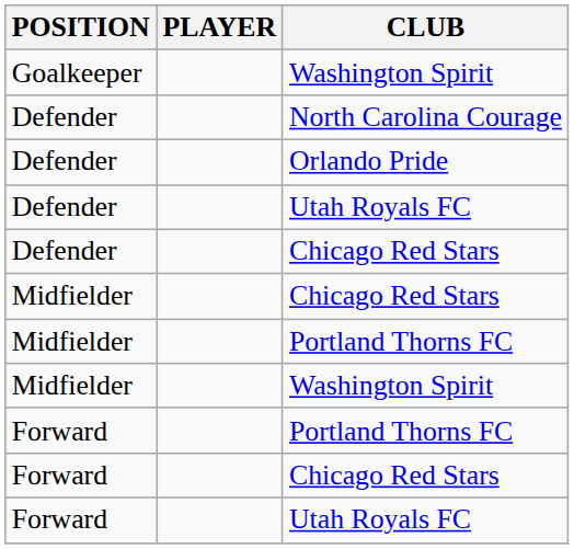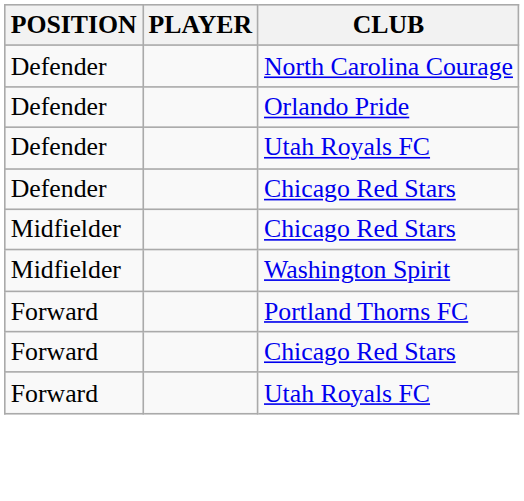- row: Goalkeeper | Washington Spirit
- row: Midfielder | Portland Thorns FC
